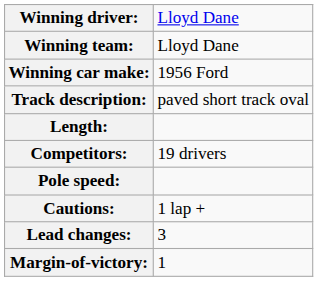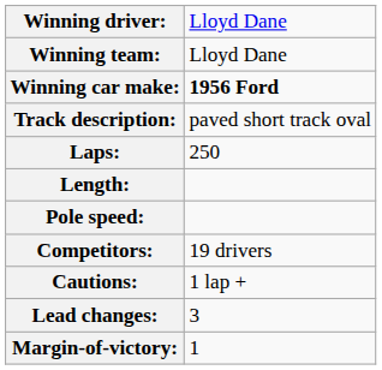Winning car make: | column 2: normal -> bold
+ row: Laps: | 250
rows swapped: Competitors: <-> Pole speed:
